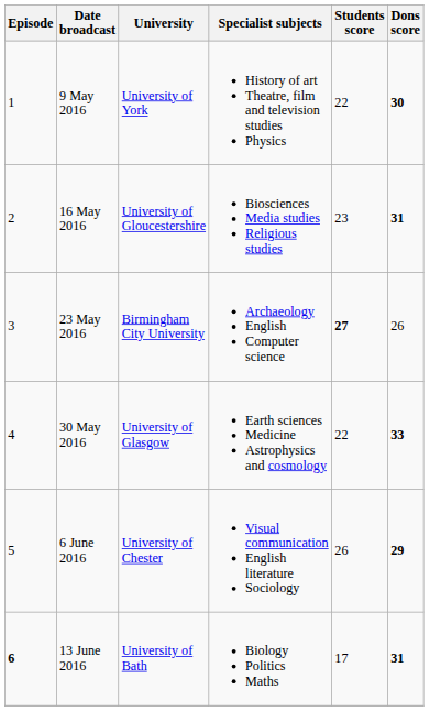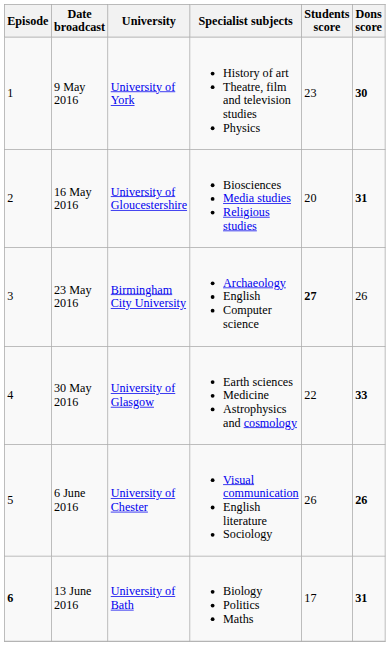9 May 2016 | Students score: 22 -> 23
16 May 2016 | Students score: 23 -> 20
6 June 2016 | Dons score: 29 -> 26
